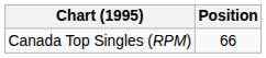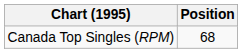Canada Top Singles (RPM) | Position: 66 -> 68
